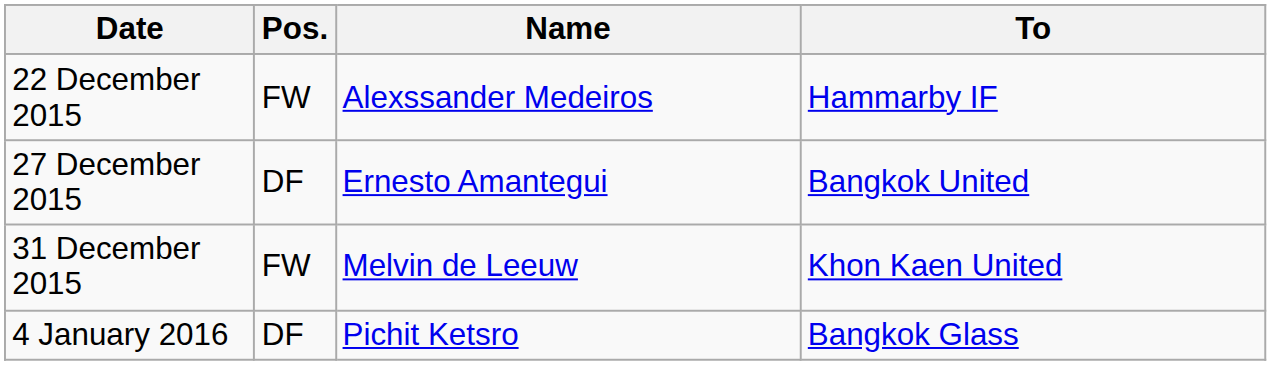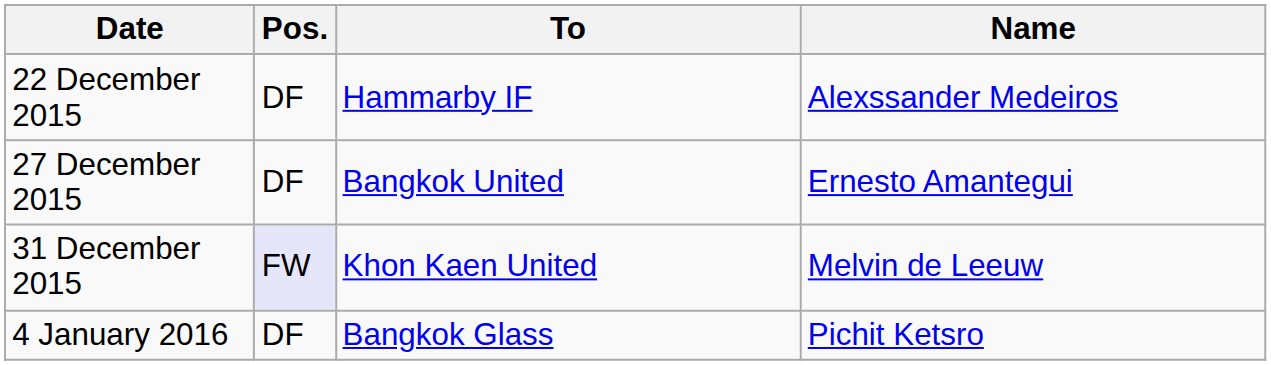columns swapped: Name <-> To
22 December 2015 | Pos.: FW -> DF
31 December 2015 | Pos.: no background -> lavender background
